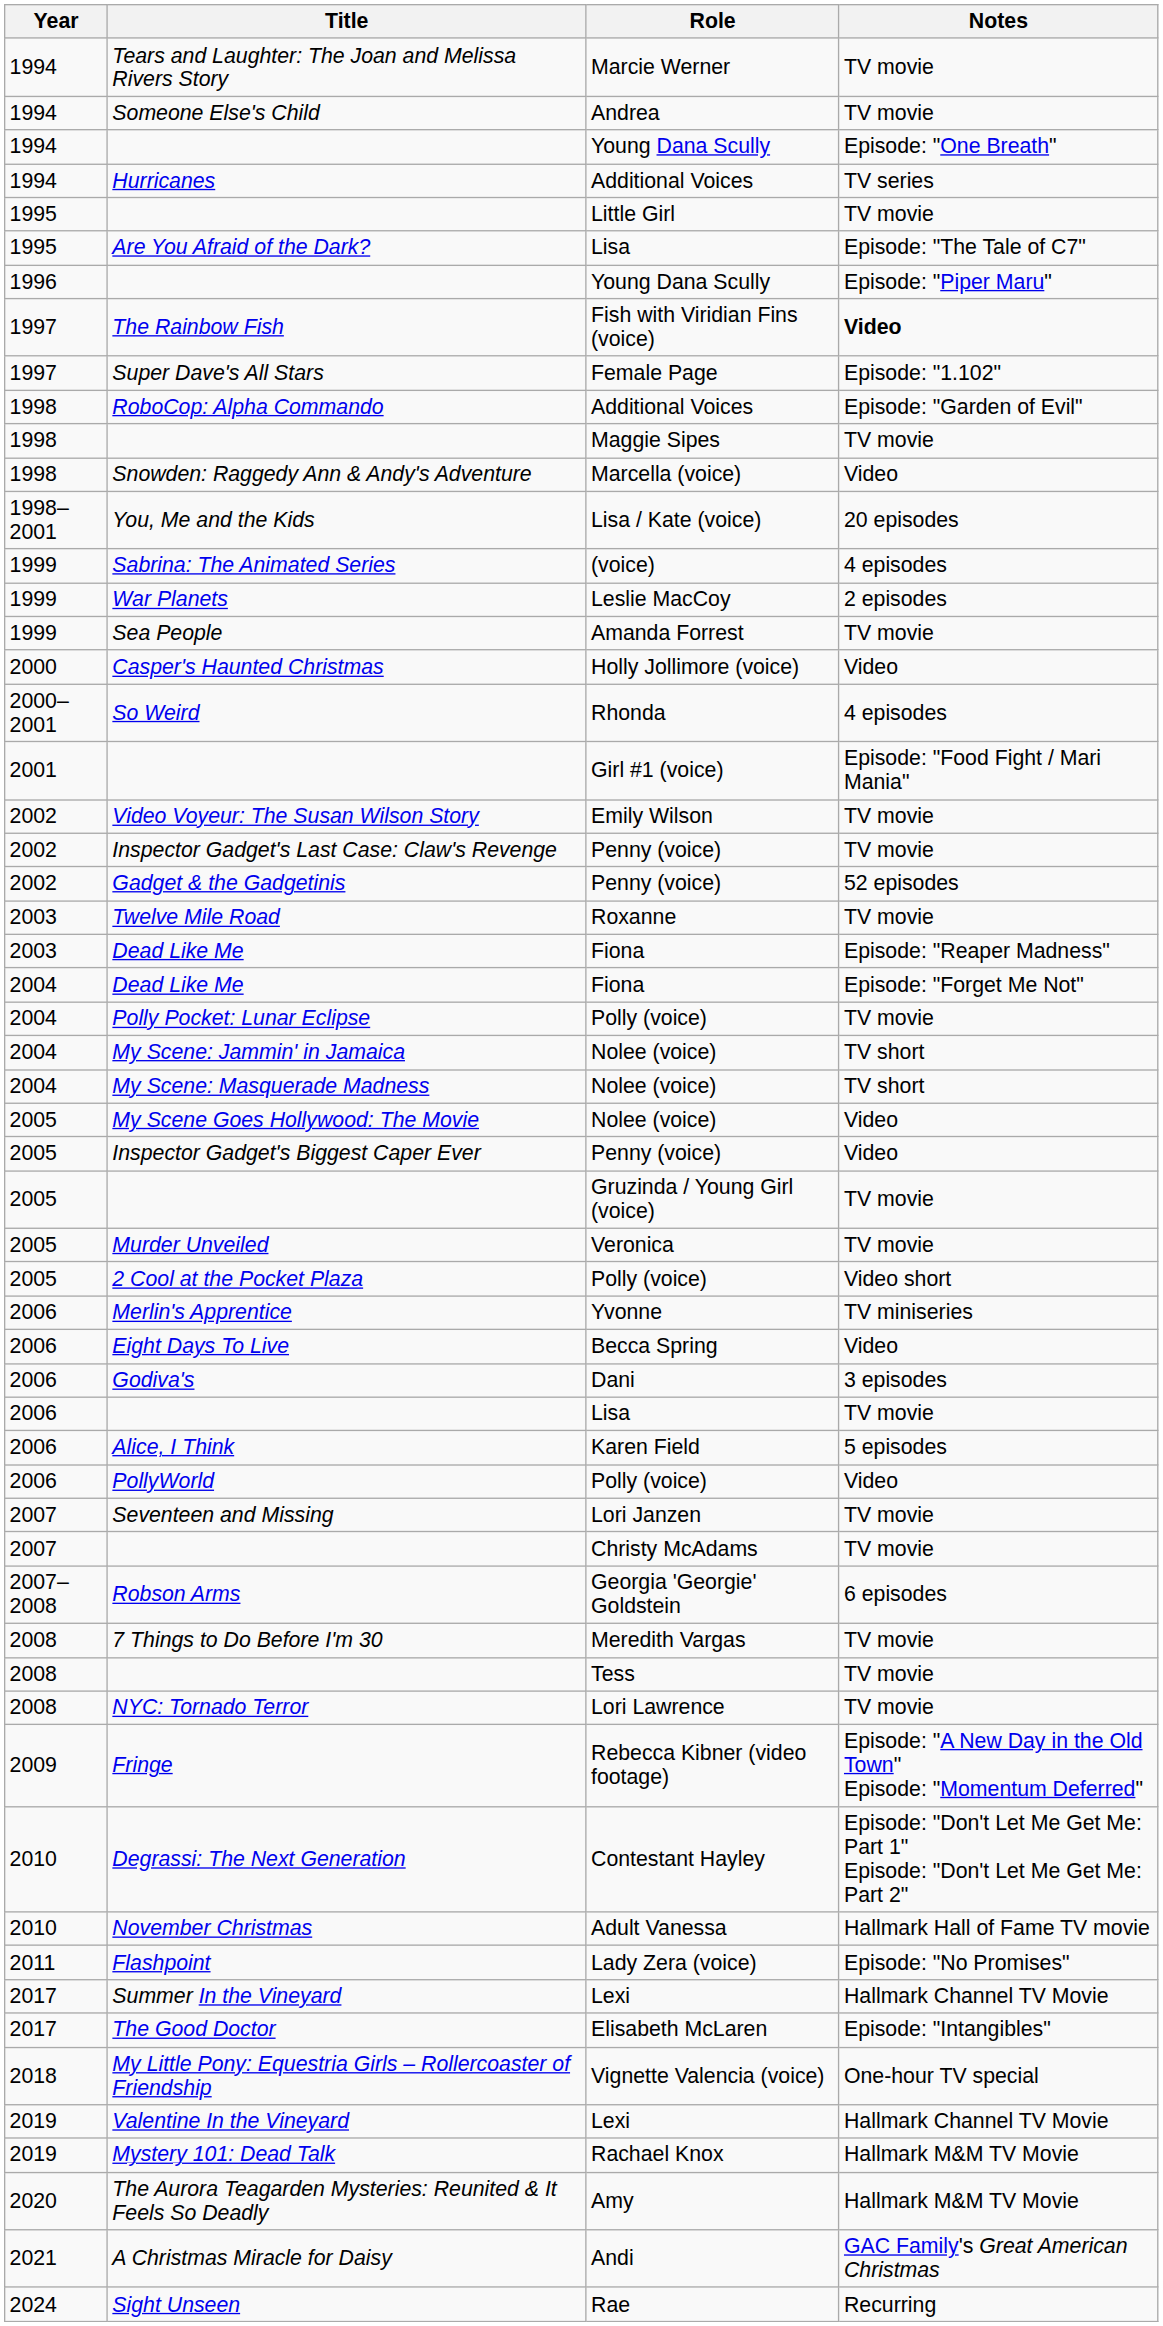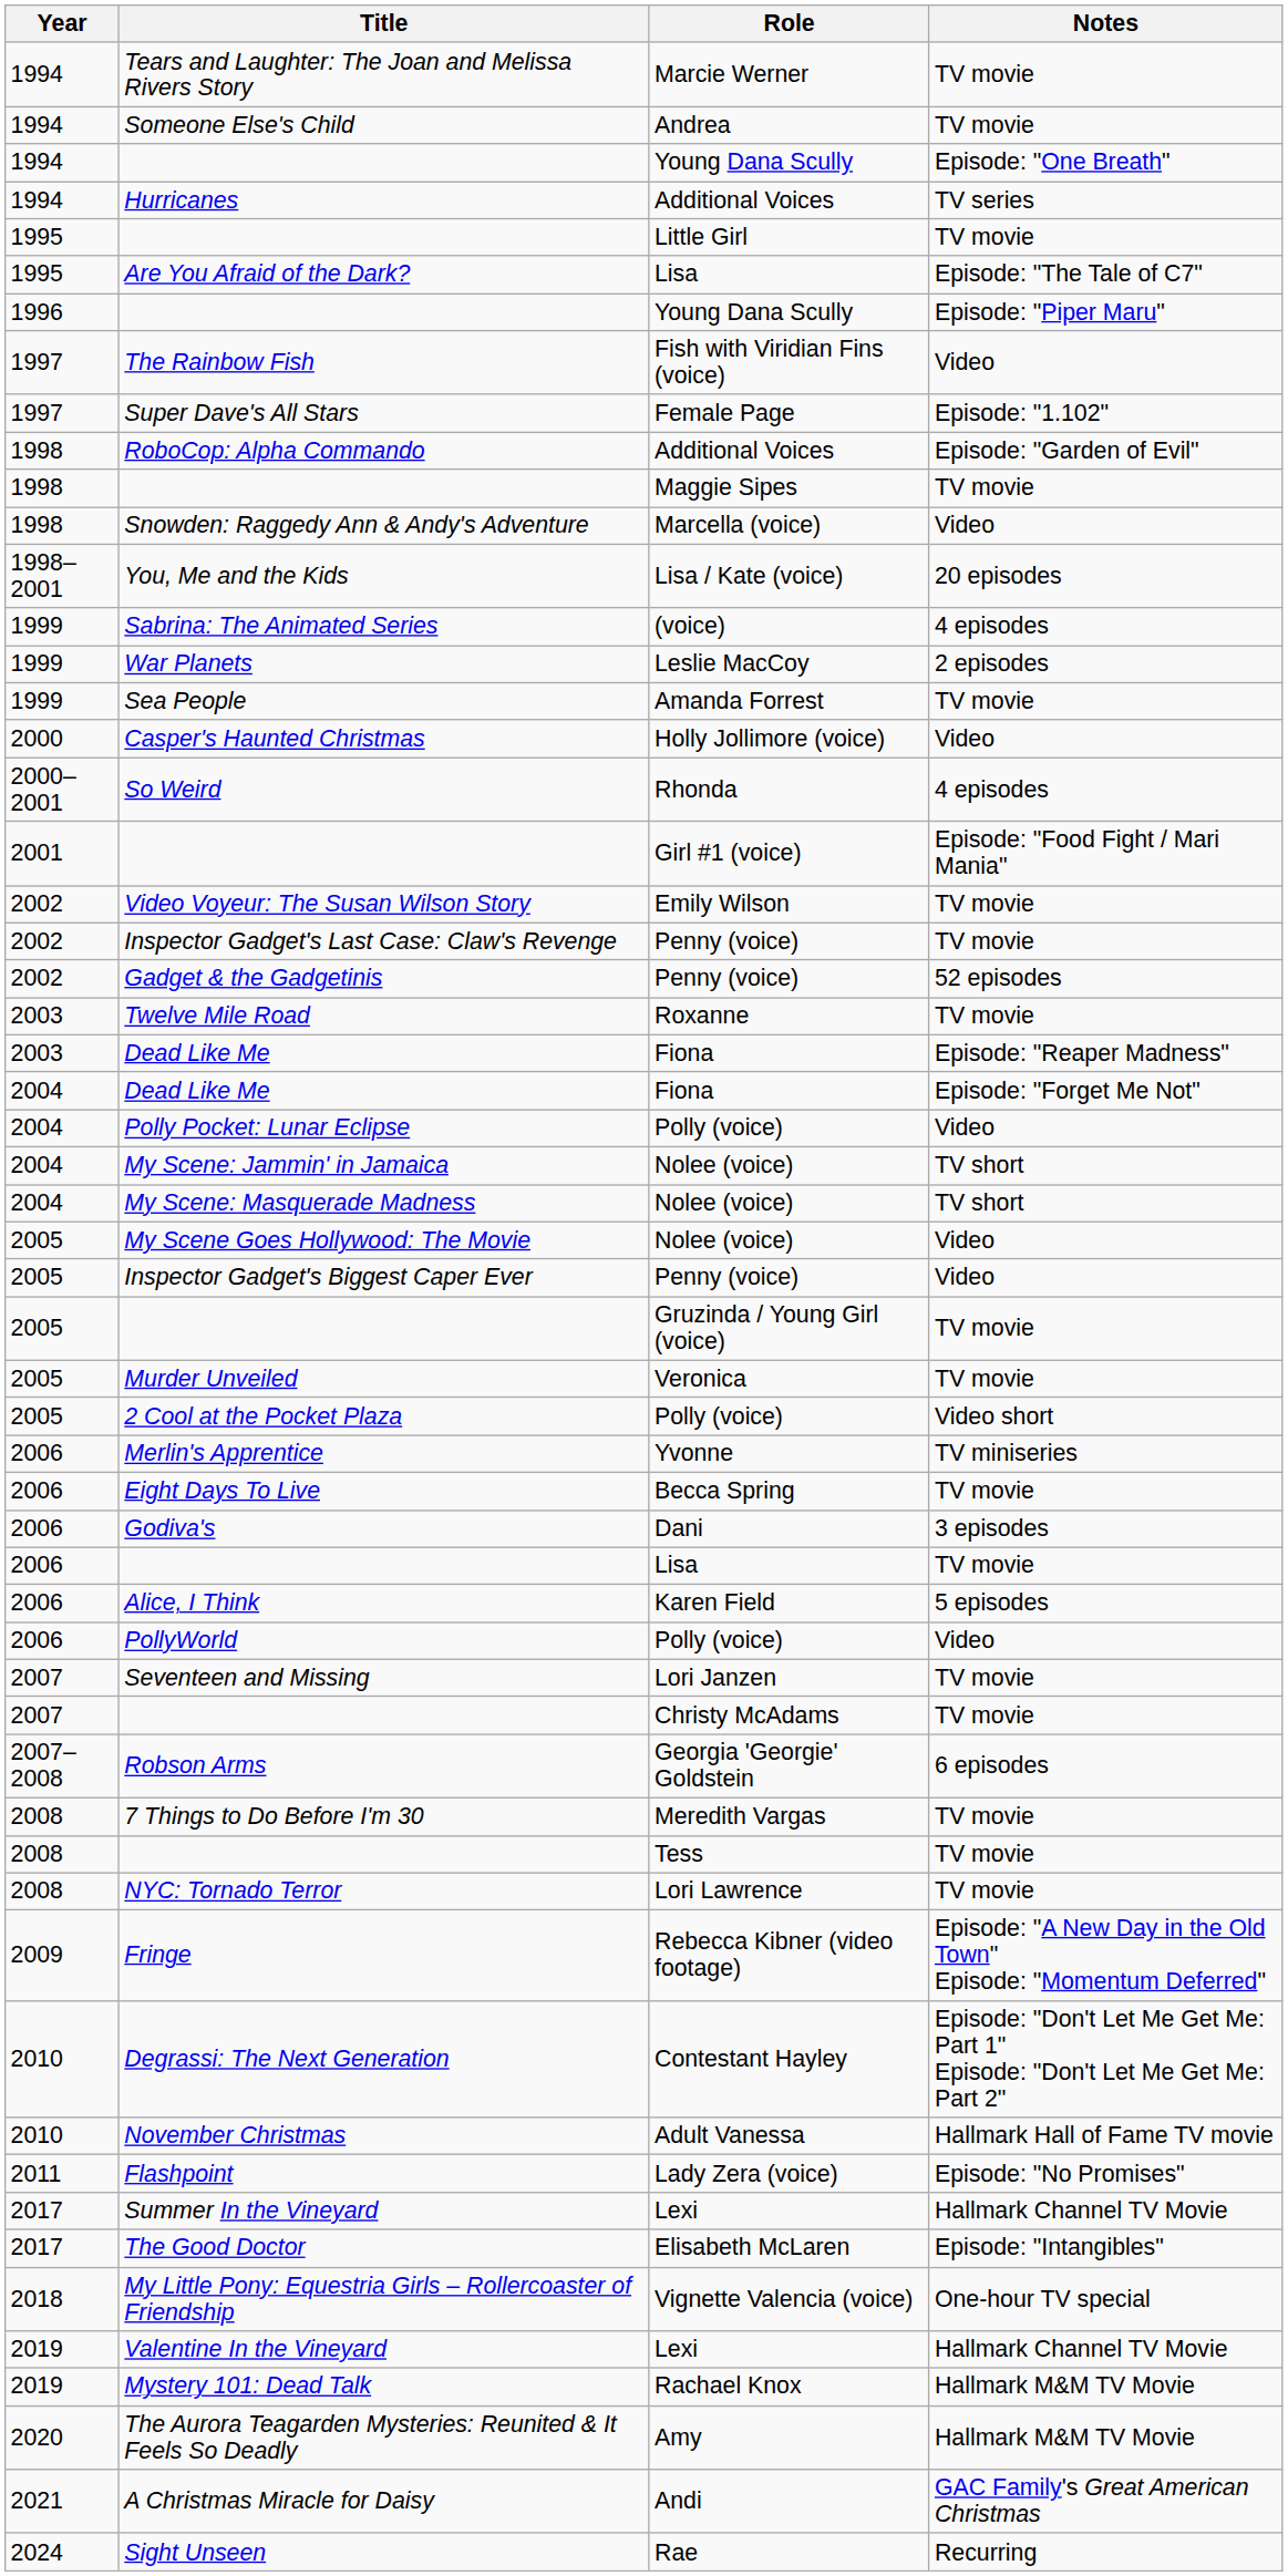The Rainbow Fish | Notes: bold -> normal
Polly Pocket: Lunar Eclipse | Notes: TV movie -> Video
Eight Days To Live | Notes: Video -> TV movie
